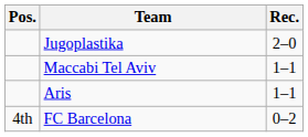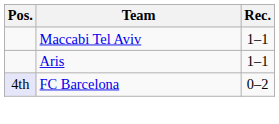- row: Jugoplastika | 2–0
FC Barcelona | Pos.: no background -> lavender background
